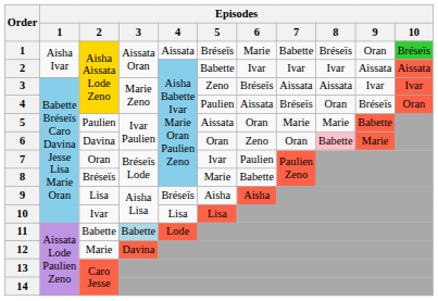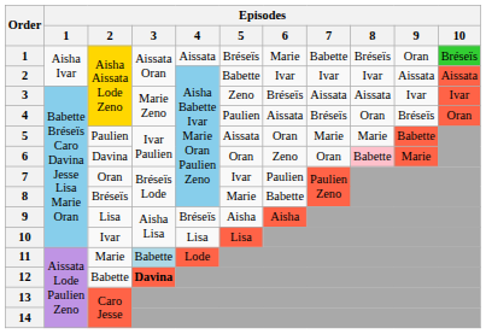11 | Episodes / 2: Babette -> Marie
12 | Episodes / 2: Marie -> Babette
12 | Episodes / 3: normal -> bold
